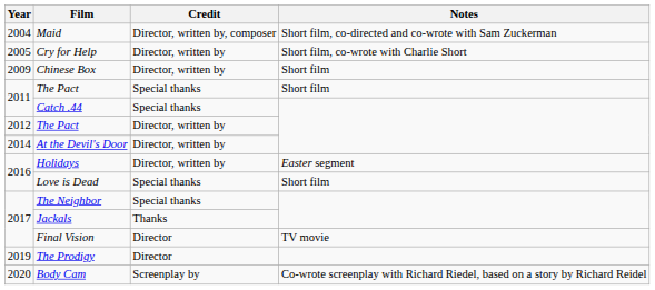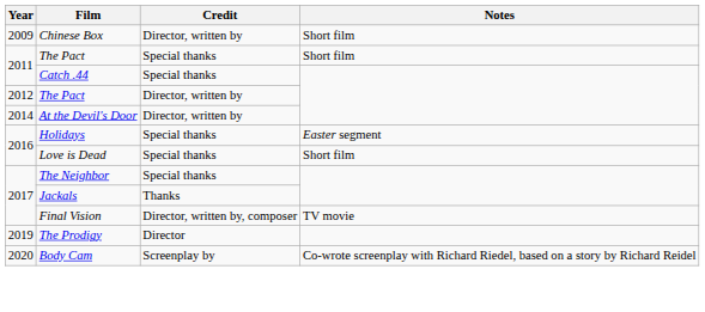- row: 2004 | Maid | Director, written by, composer | Short film, co-directed and co-wrote with Sam Zuckerman
- row: 2005 | Cry for Help | Director, written by | Short film, co-wrote with Charlie Short
Holidays | Credit: Director, written by -> Special thanks
Final Vision | Credit: Director -> Director, written by, composer
